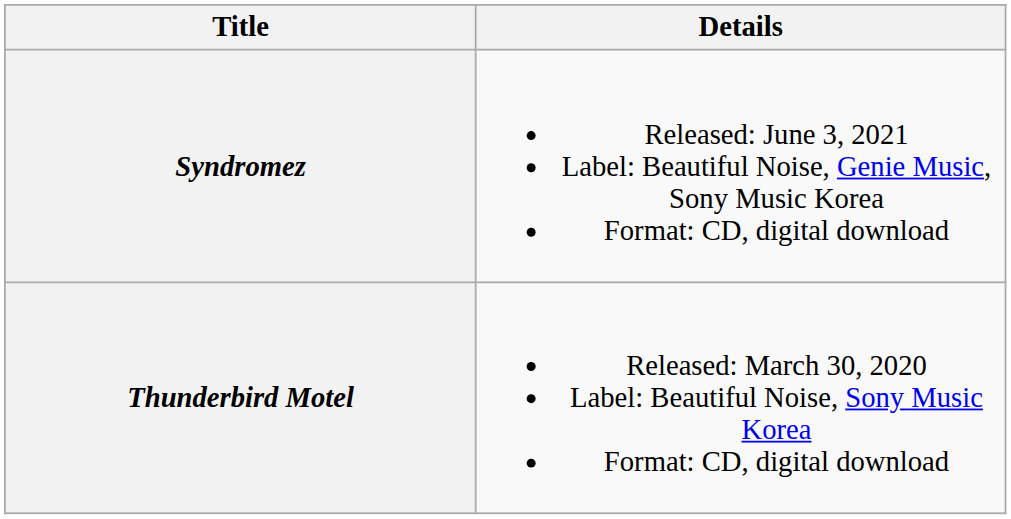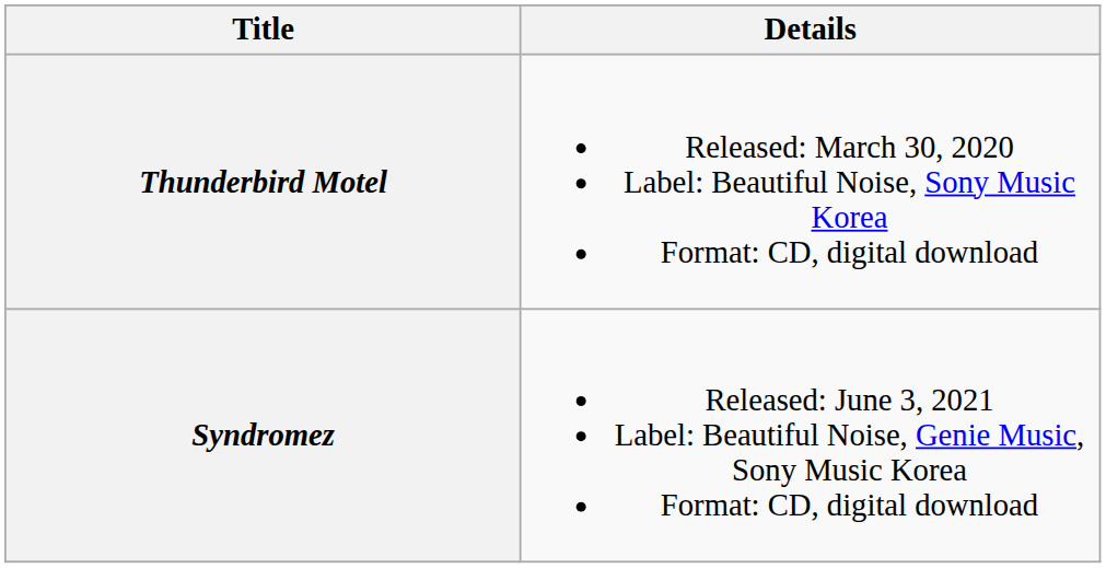rows swapped: Thunderbird Motel <-> Syndromez
